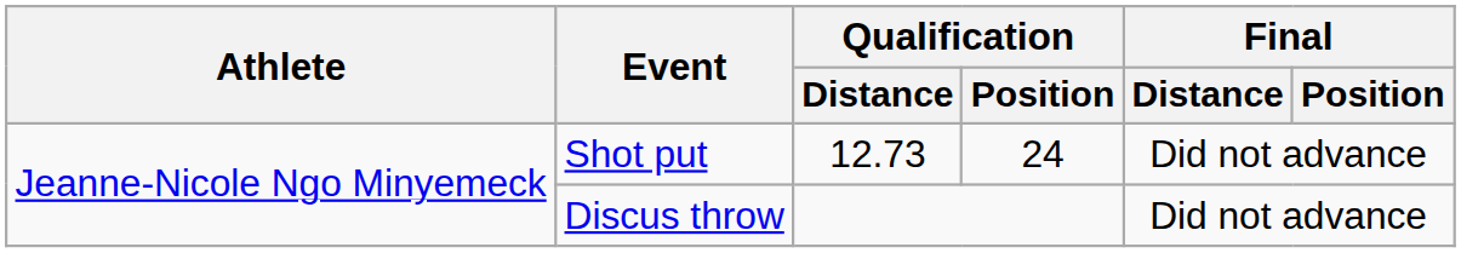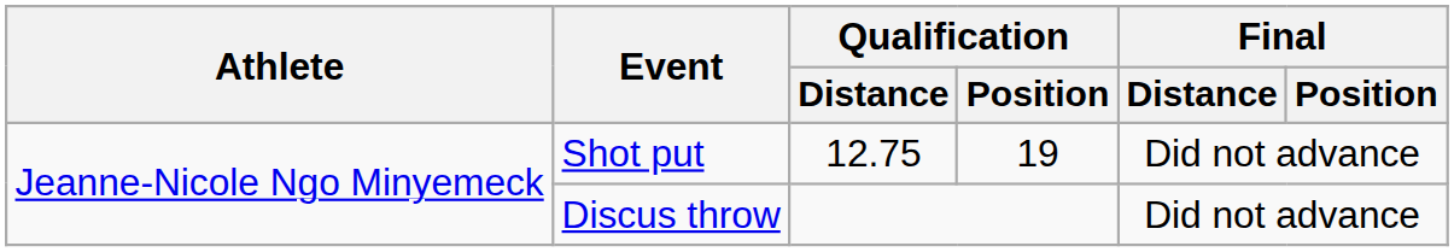Shot put | Qualification / Distance: 12.73 -> 12.75
Shot put | Qualification / Position: 24 -> 19
